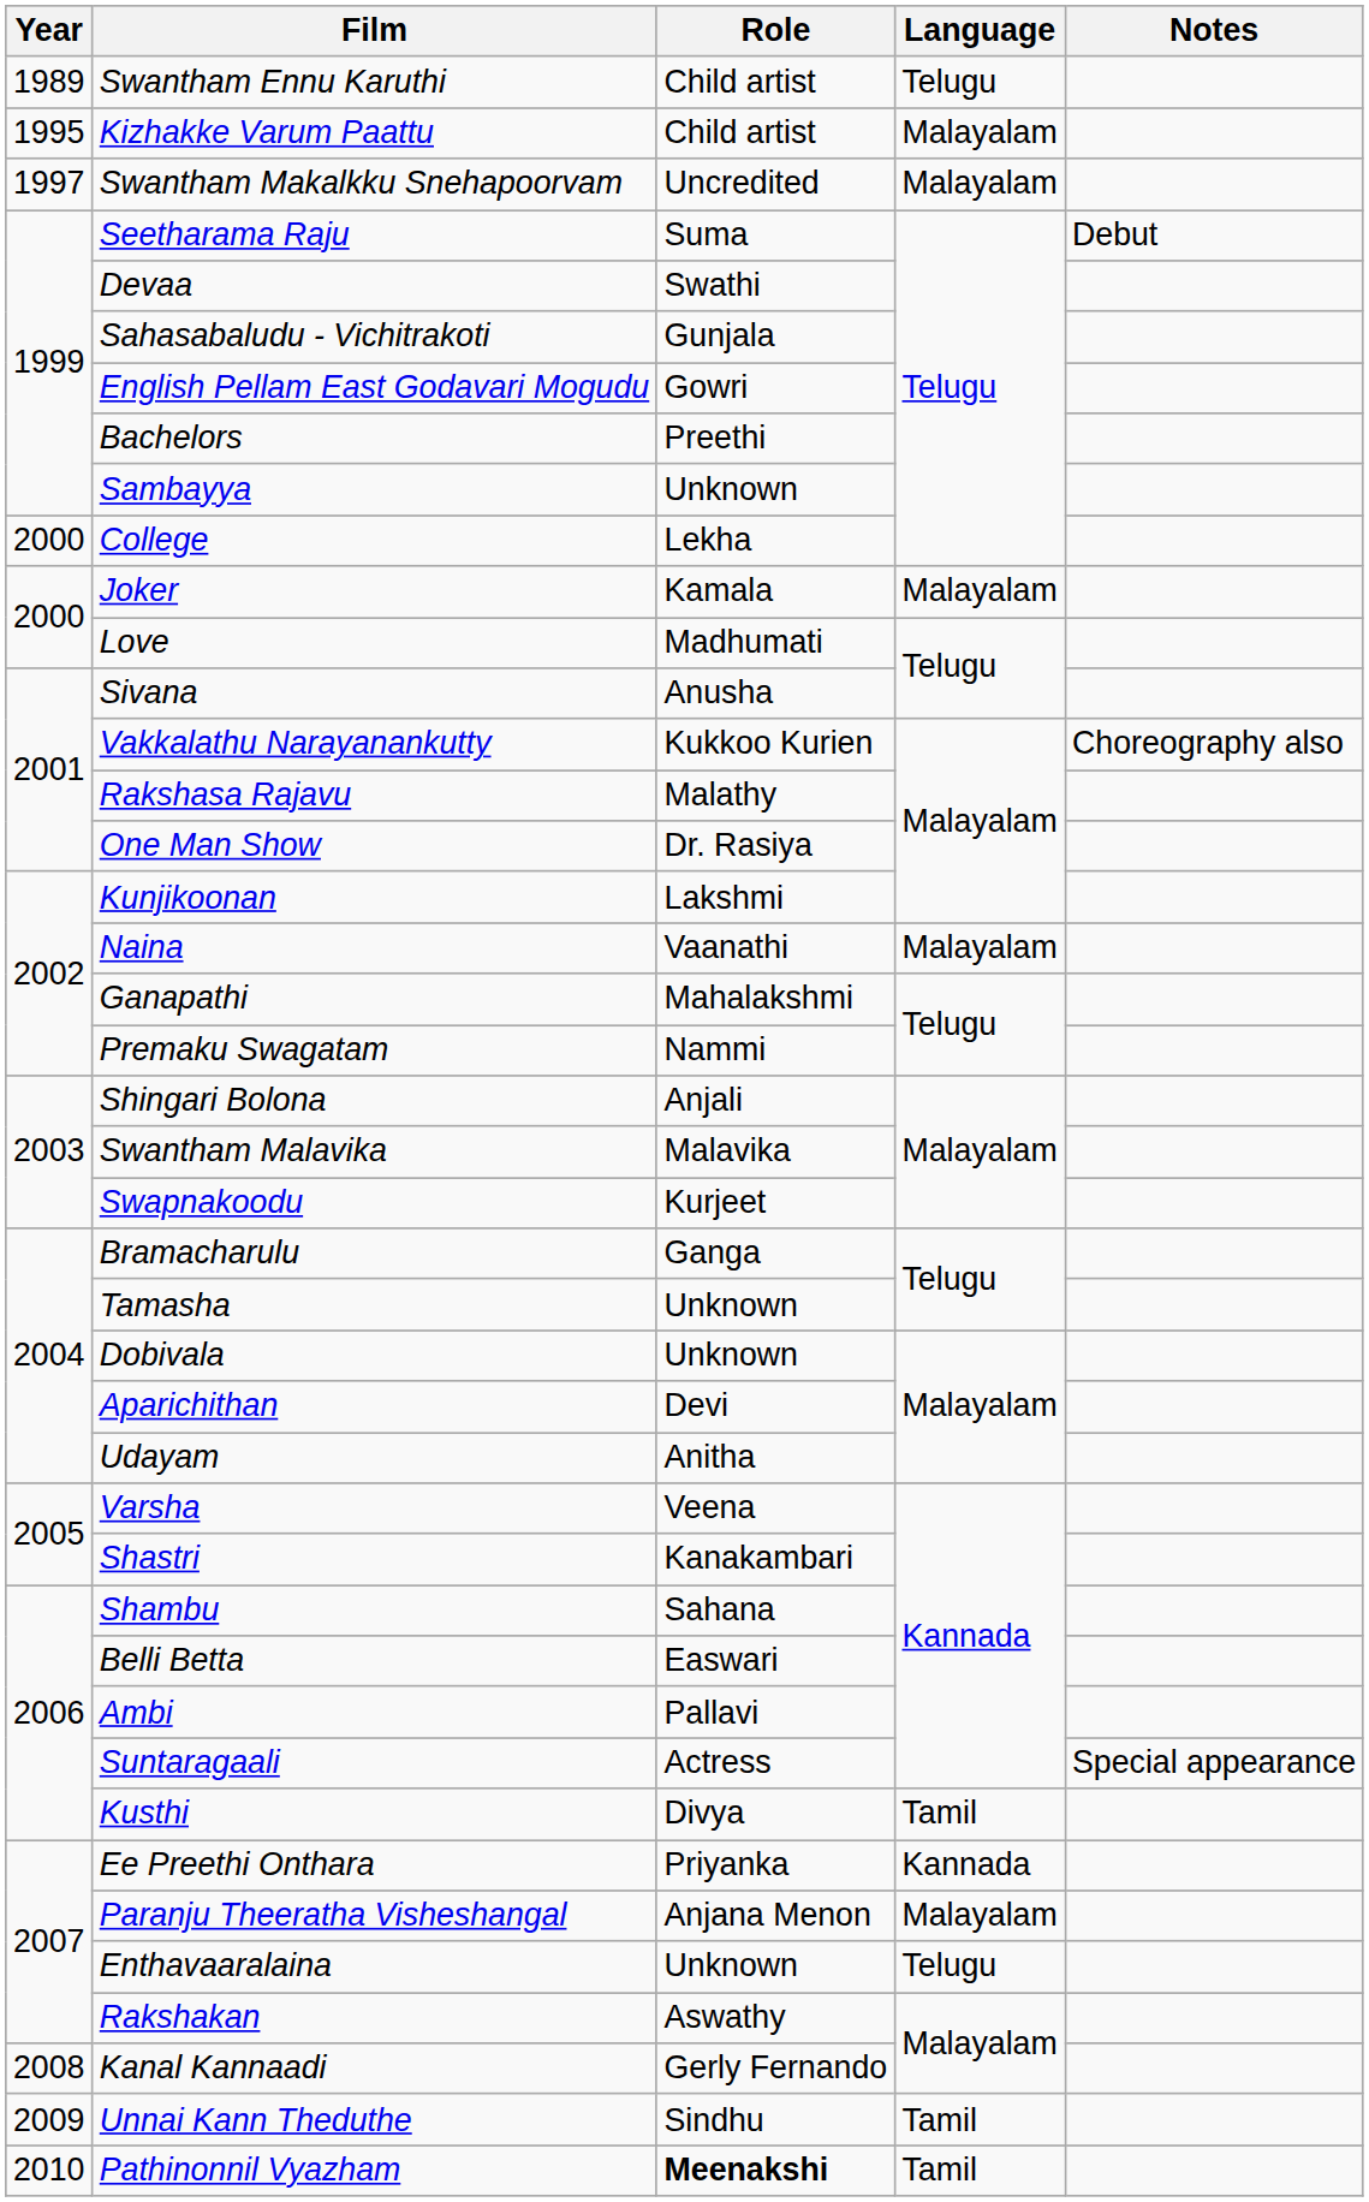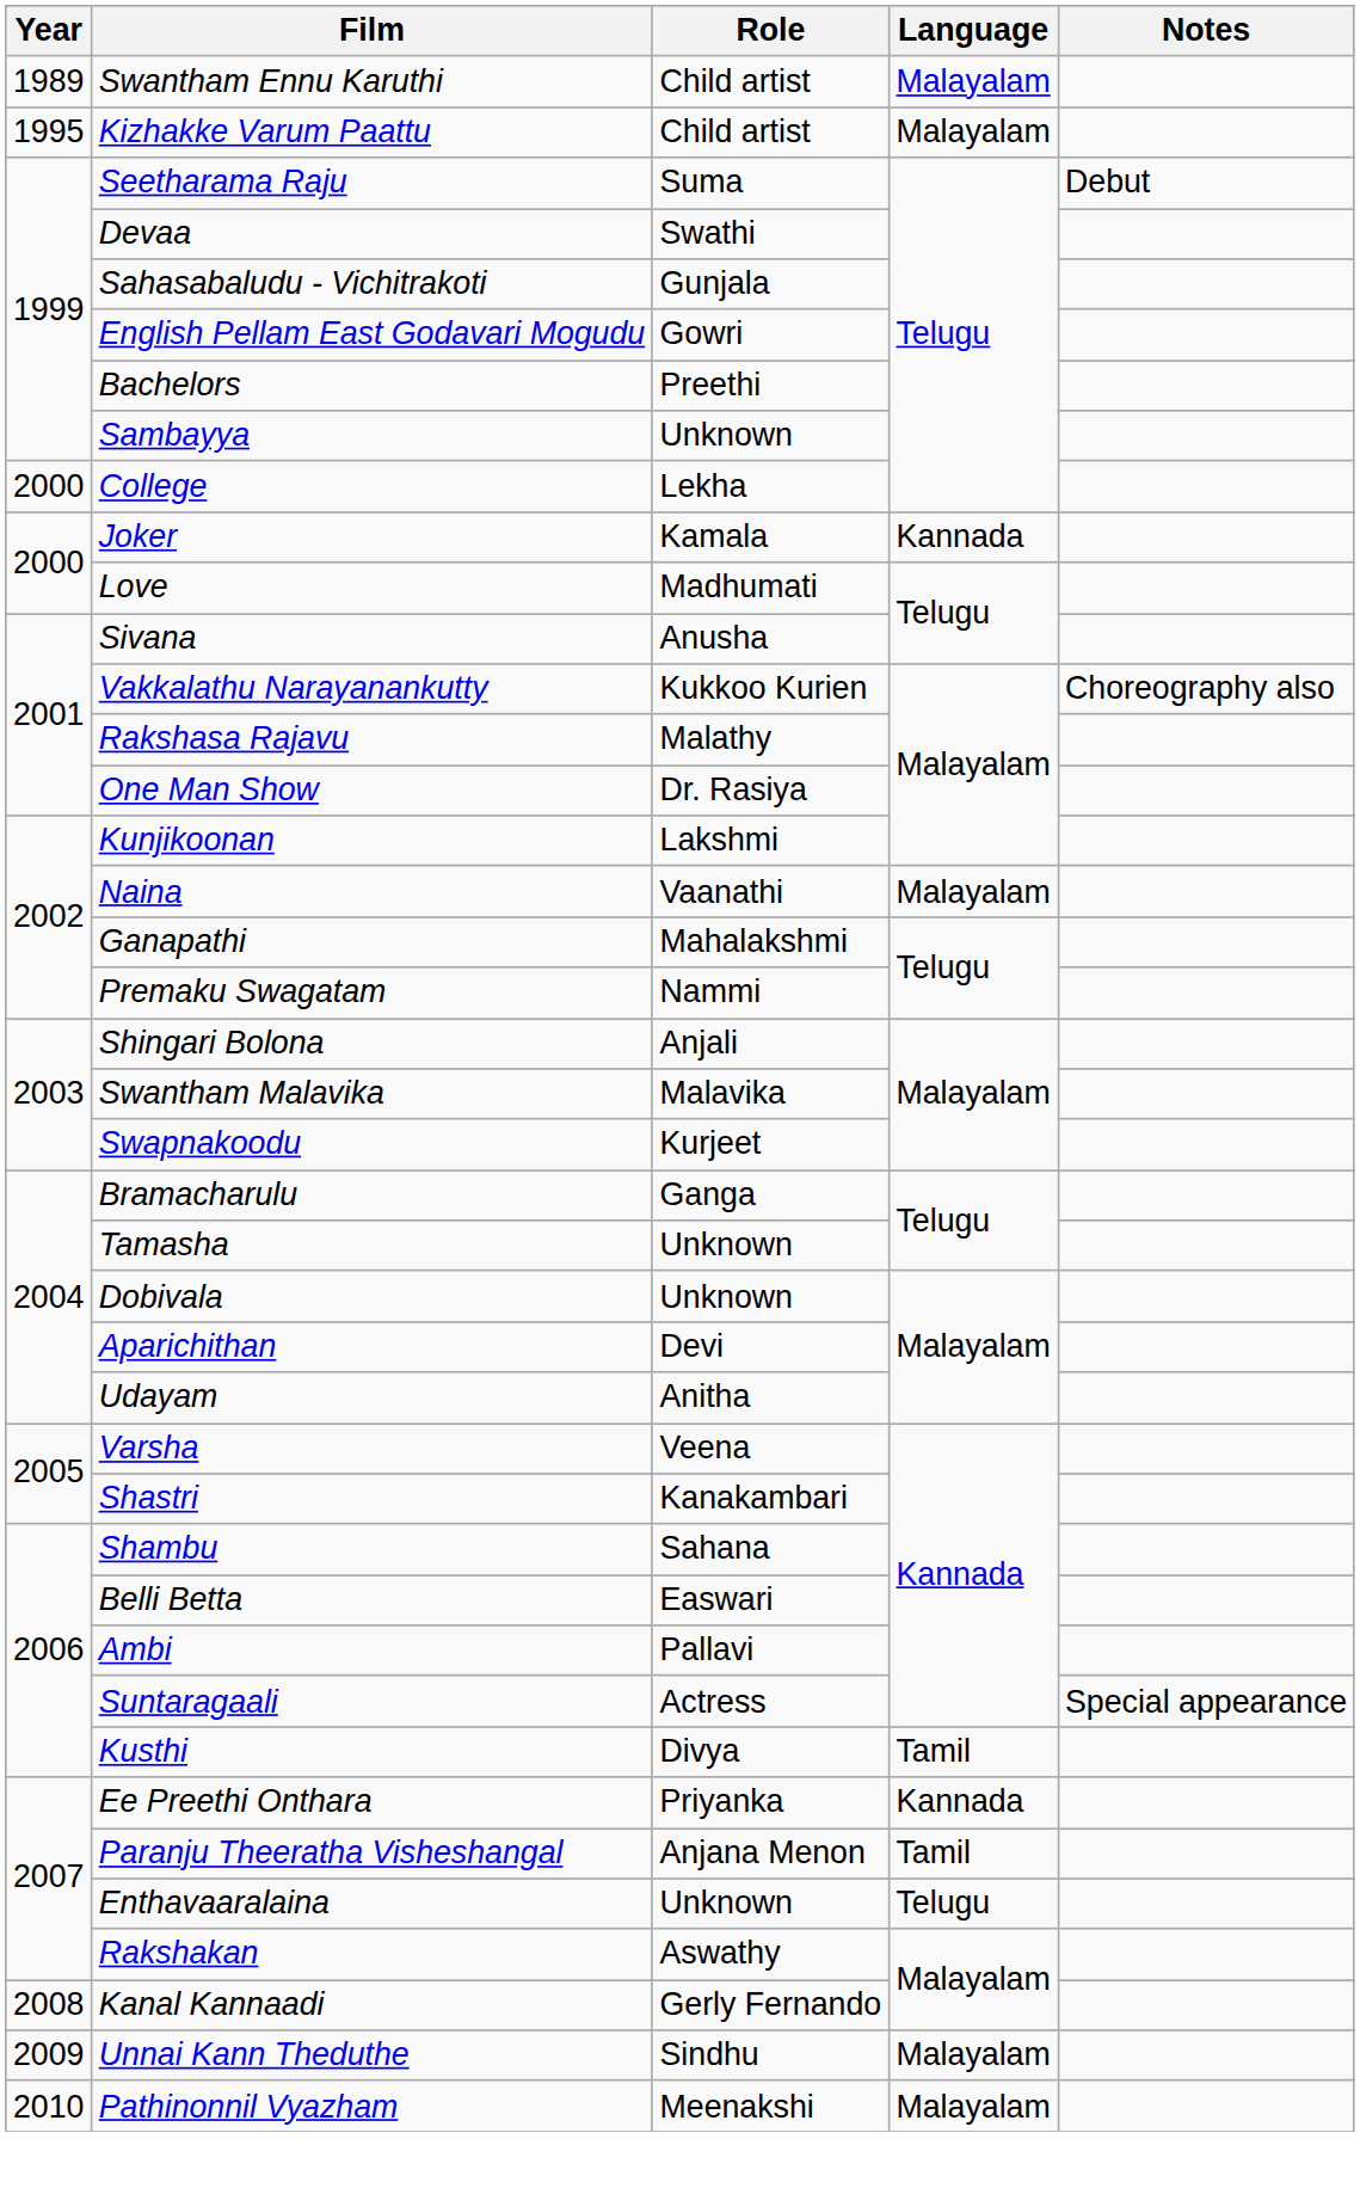Swantham Ennu Karuthi | Language: Telugu -> Malayalam
- row: 1997 | Swantham Makalkku Snehapoorvam | Uncredited | Malayalam
Joker | Language: Malayalam -> Kannada
Paranju Theeratha Visheshangal | Language: Malayalam -> Tamil
Unnai Kann Theduthe | Language: Tamil -> Malayalam
Pathinonnil Vyazham | Role: bold -> normal
Pathinonnil Vyazham | Language: Tamil -> Malayalam
